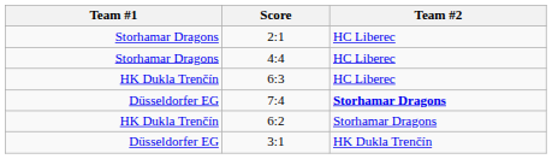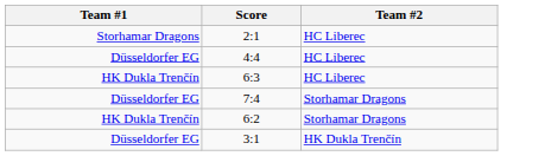4:4 | Team #1: Storhamar Dragons -> Düsseldorfer EG
7:4 | Team #2: bold -> normal
